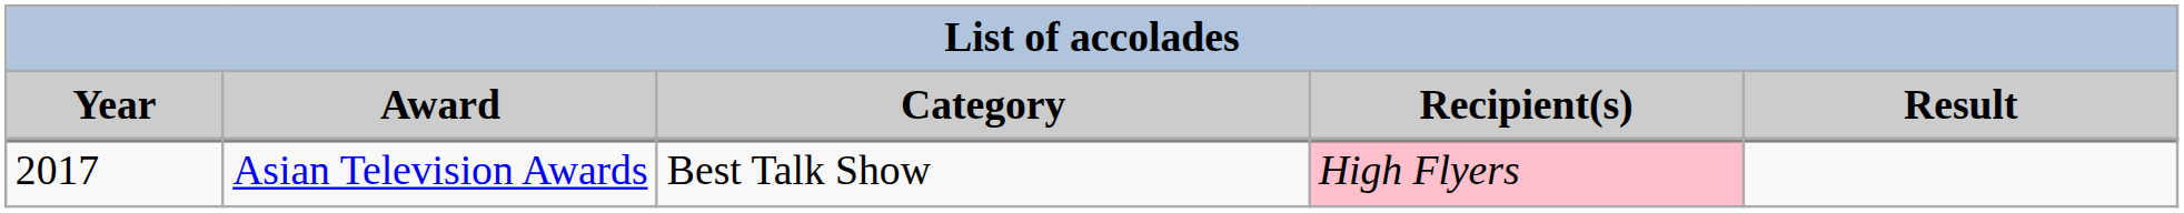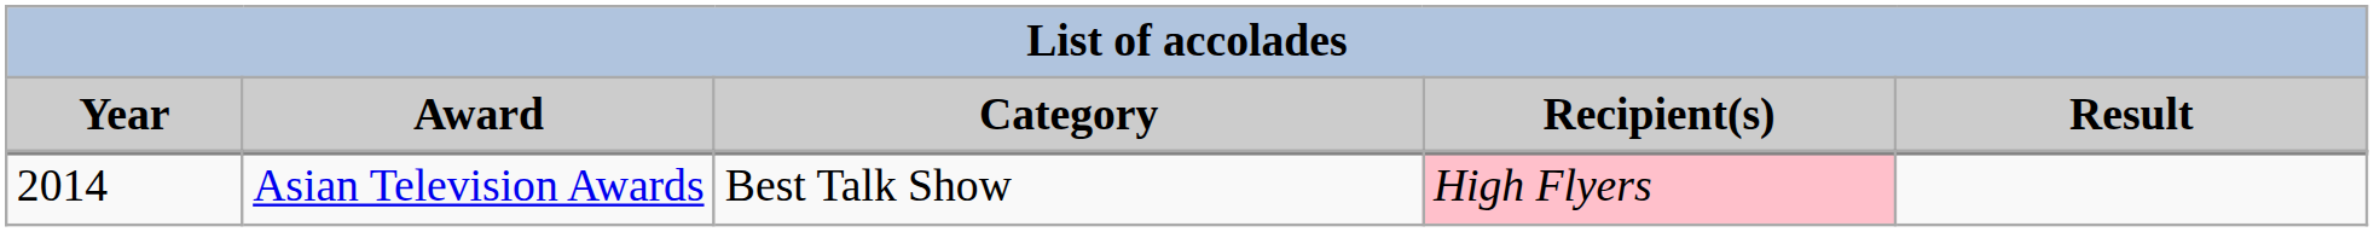Asian Television Awards | Year: 2017 -> 2014
